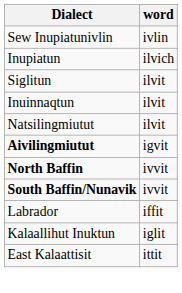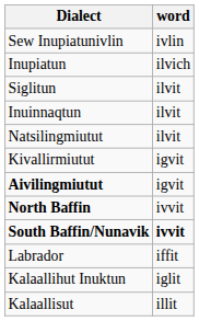+ row: Kivallirmiutut | igvit
South Baffin/Nunavik | word: normal -> bold
+ row: Kalaallisut | illit
- row: East Kalaattisit | ittit
